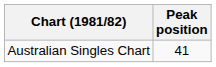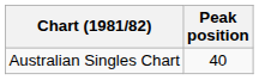Australian Singles Chart | Peak position: 41 -> 40
